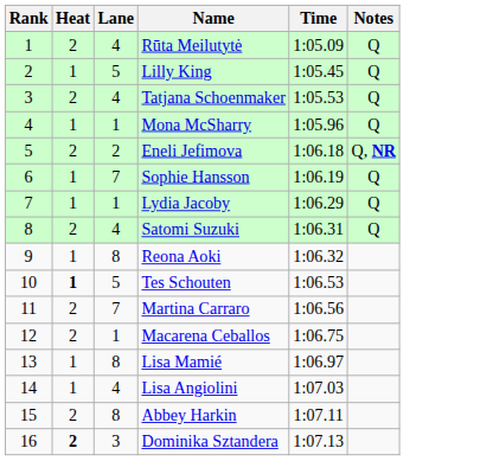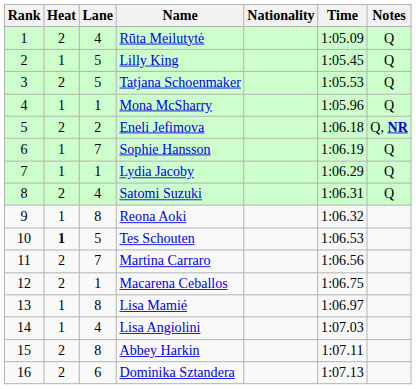+ column: Nationality
Tatjana Schoenmaker | Lane: 4 -> 5
Dominika Sztandera | Heat: bold -> normal
Dominika Sztandera | Lane: 3 -> 6
